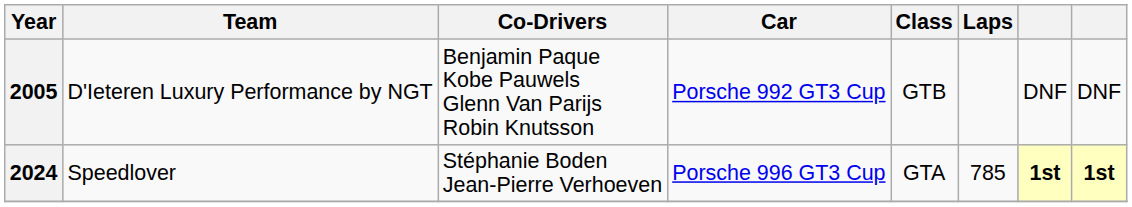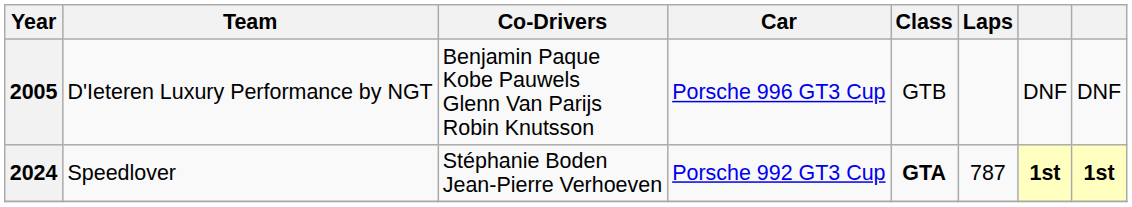2005 | Car: Porsche 992 GT3 Cup -> Porsche 996 GT3 Cup
2024 | Car: Porsche 996 GT3 Cup -> Porsche 992 GT3 Cup
2024 | Class: normal -> bold
2024 | Laps: 785 -> 787
